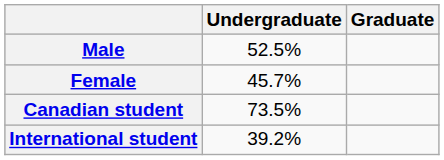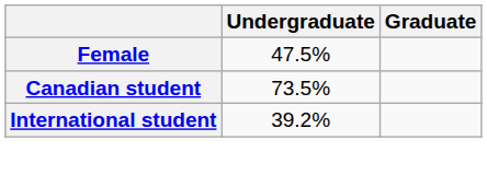- row: Male | 52.5%
Female | Undergraduate: 45.7% -> 47.5%
